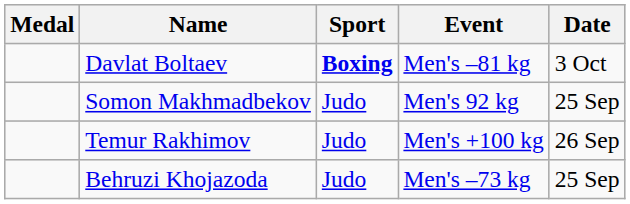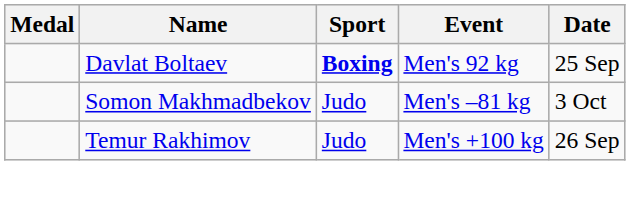Davlat Boltaev | Event: Men's –81 kg -> Men's 92 kg
Davlat Boltaev | Date: 3 Oct -> 25 Sep
Somon Makhmadbekov | Event: Men's 92 kg -> Men's –81 kg
Somon Makhmadbekov | Date: 25 Sep -> 3 Oct
- row: Behruzi Khojazoda | Judo | Men's –73 kg | 25 Sep
